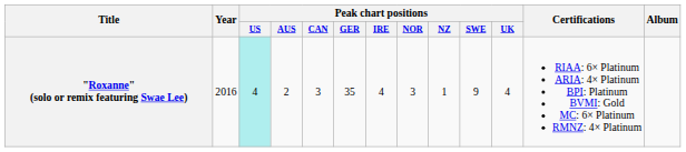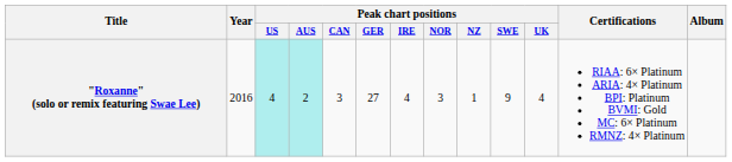"Roxanne" (solo or remix featuring Swae Lee) | Peak chart positions / AUS: no background -> paleturquoise background
"Roxanne" (solo or remix featuring Swae Lee) | Peak chart positions / GER: 35 -> 27
